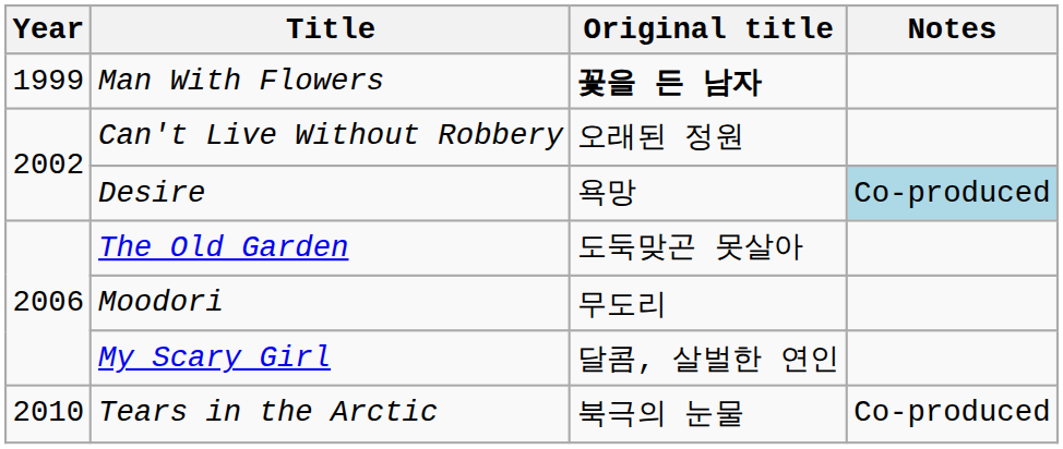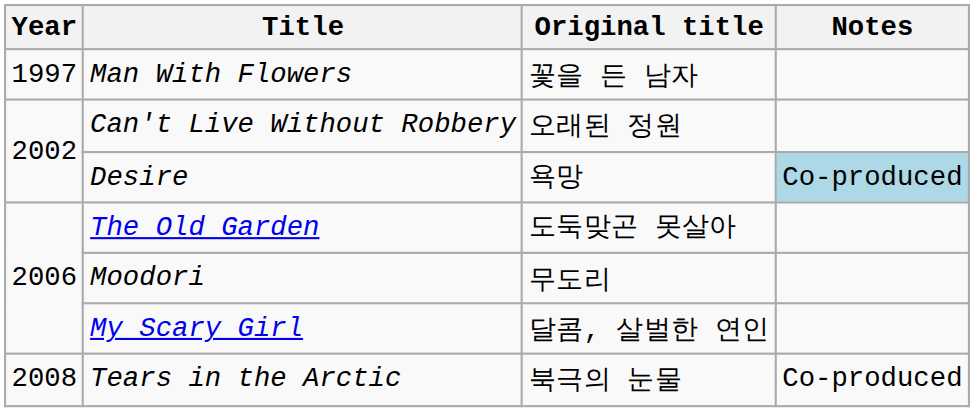Man With Flowers | Year: 1999 -> 1997
Man With Flowers | Original title: bold -> normal
Tears in the Arctic | Year: 2010 -> 2008
